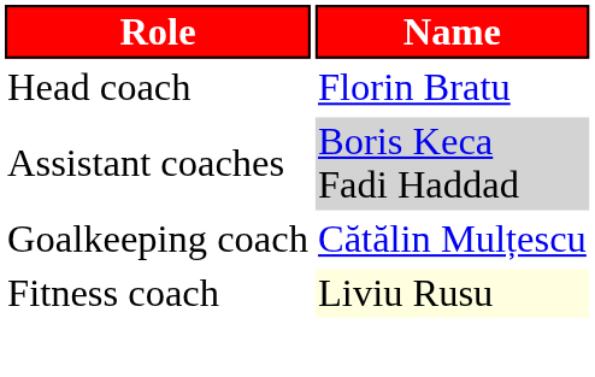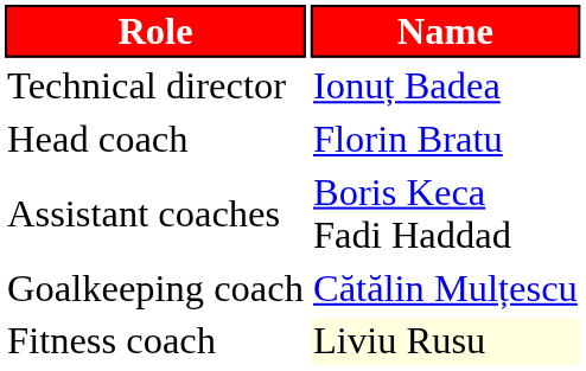+ row: Technical director | Ionuț Badea
Assistant coaches | Name: lightgrey background -> no background
